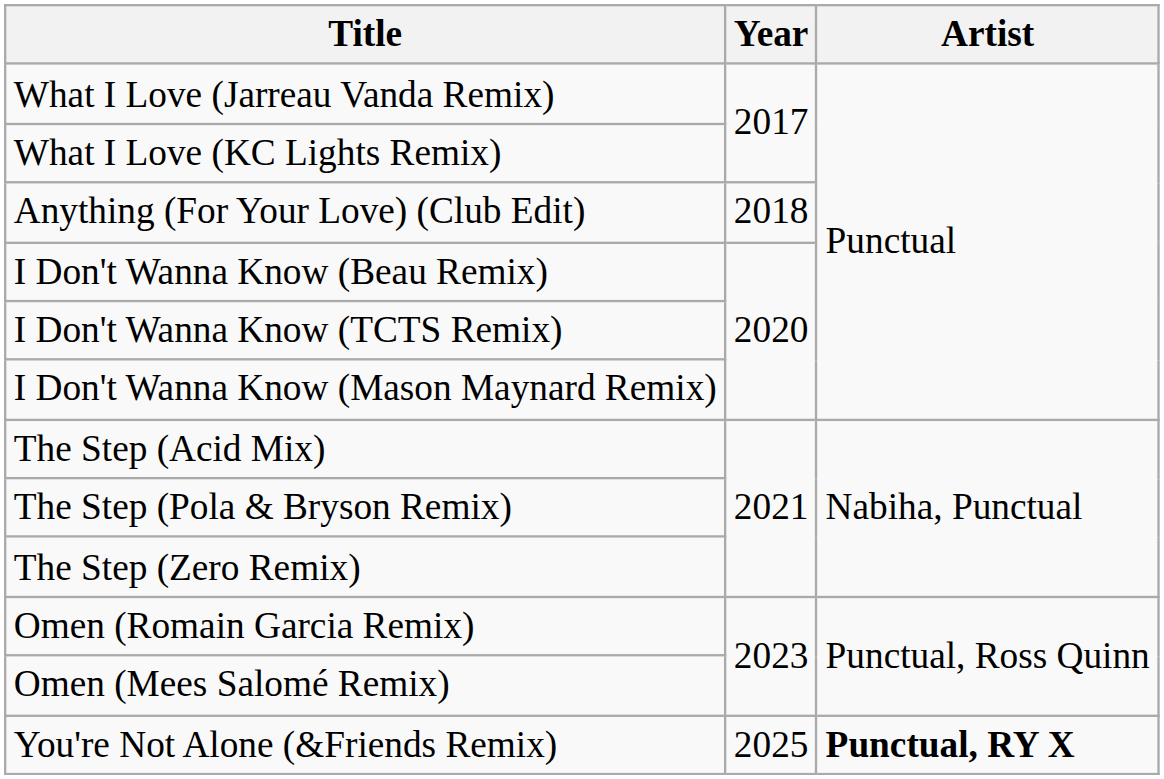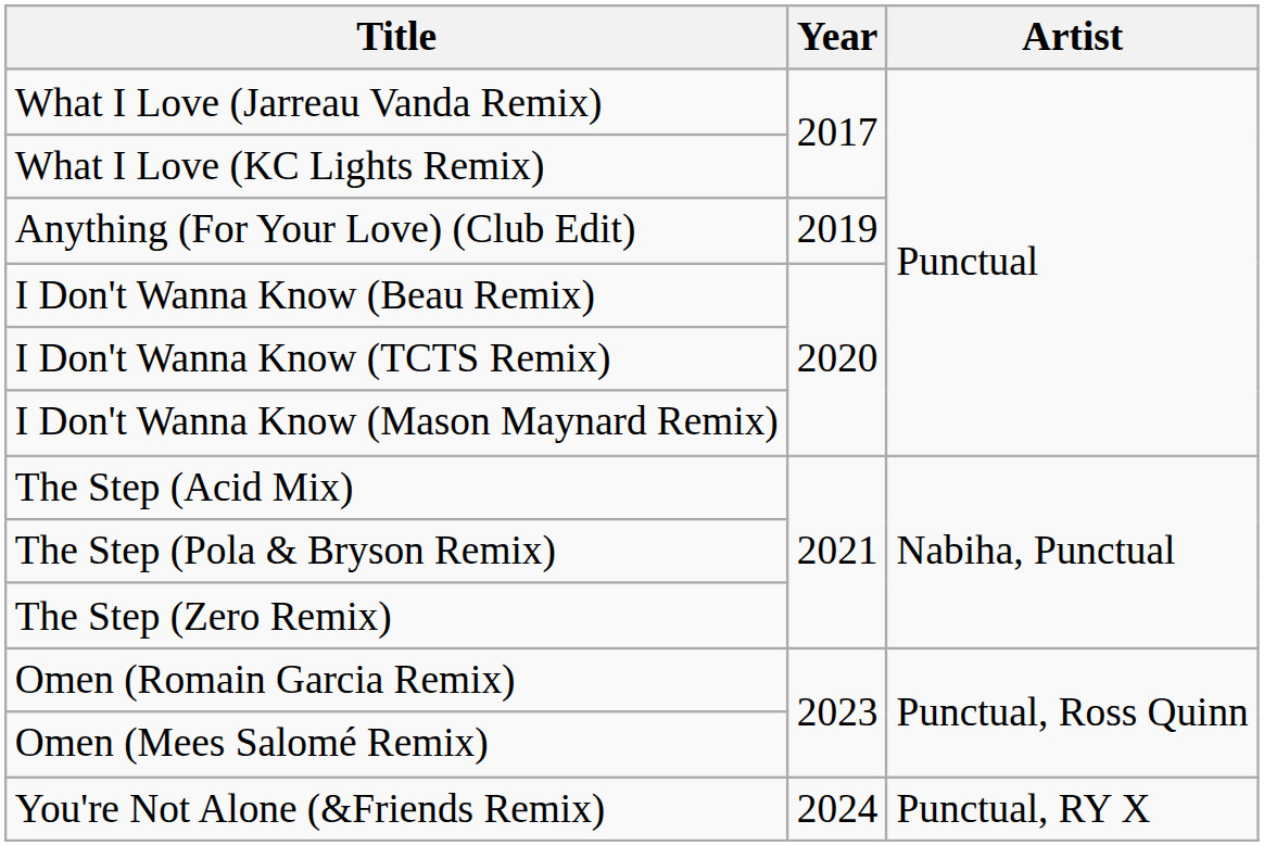Anything (For Your Love) (Club Edit) | Year: 2018 -> 2019
You're Not Alone (&Friends Remix) | Year: 2025 -> 2024
You're Not Alone (&Friends Remix) | Artist: bold -> normal
